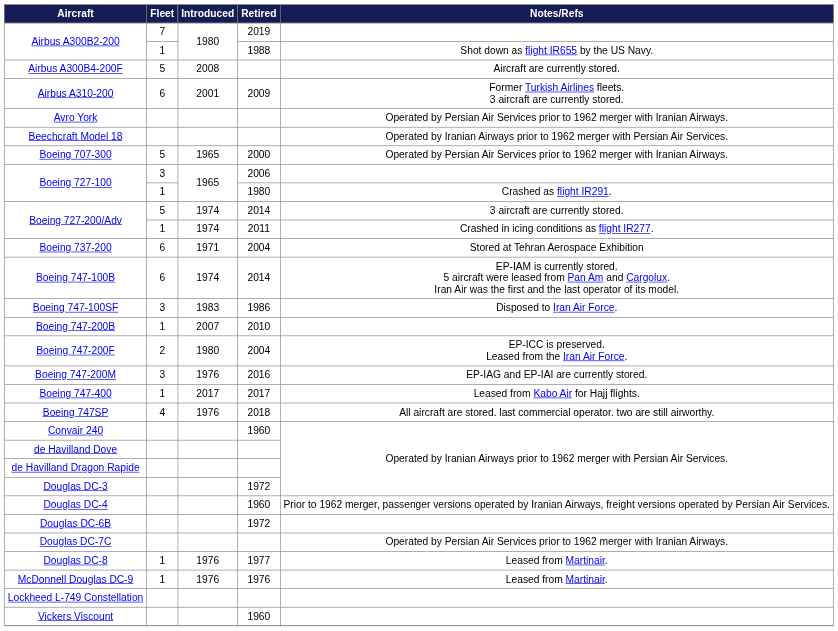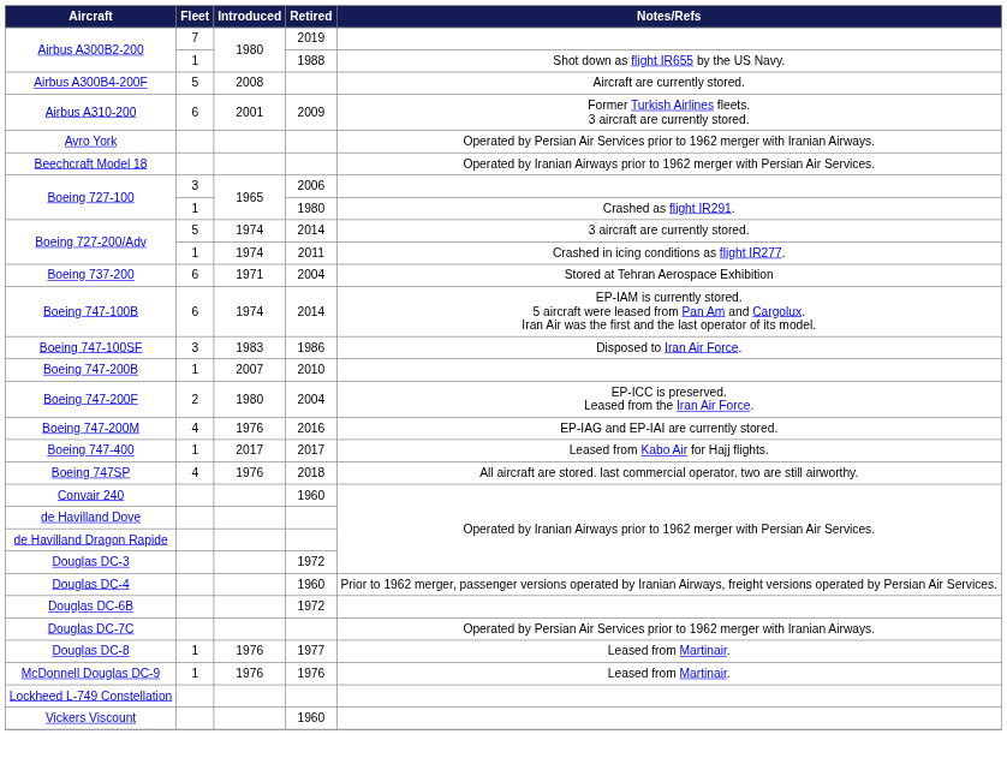- row: Boeing 707-300 | 5 | 1965 | 2000 | Operated by Persian Air Services prior to 1962 merger with Iranian Airways.
Boeing 747-200M | Fleet: 3 -> 4
